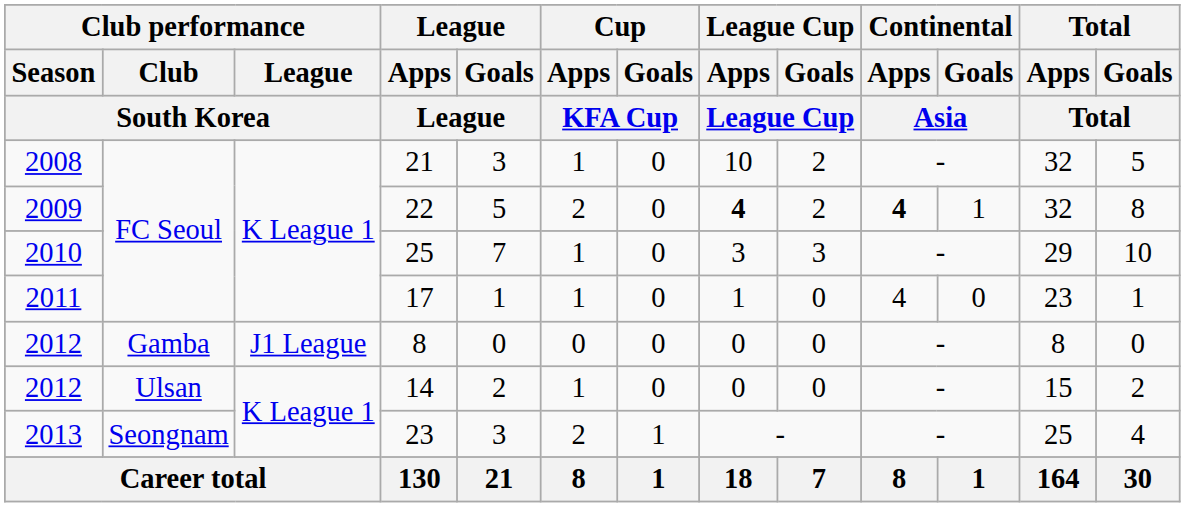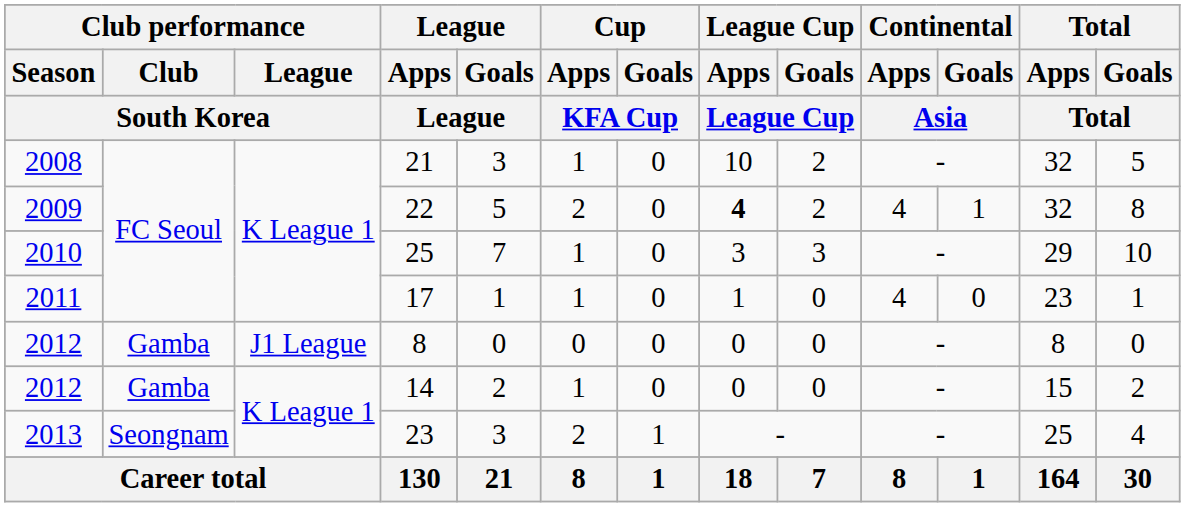22 | Continental / Apps / Asia: bold -> normal
14 | Club performance / Club / South Korea: Ulsan -> Gamba
